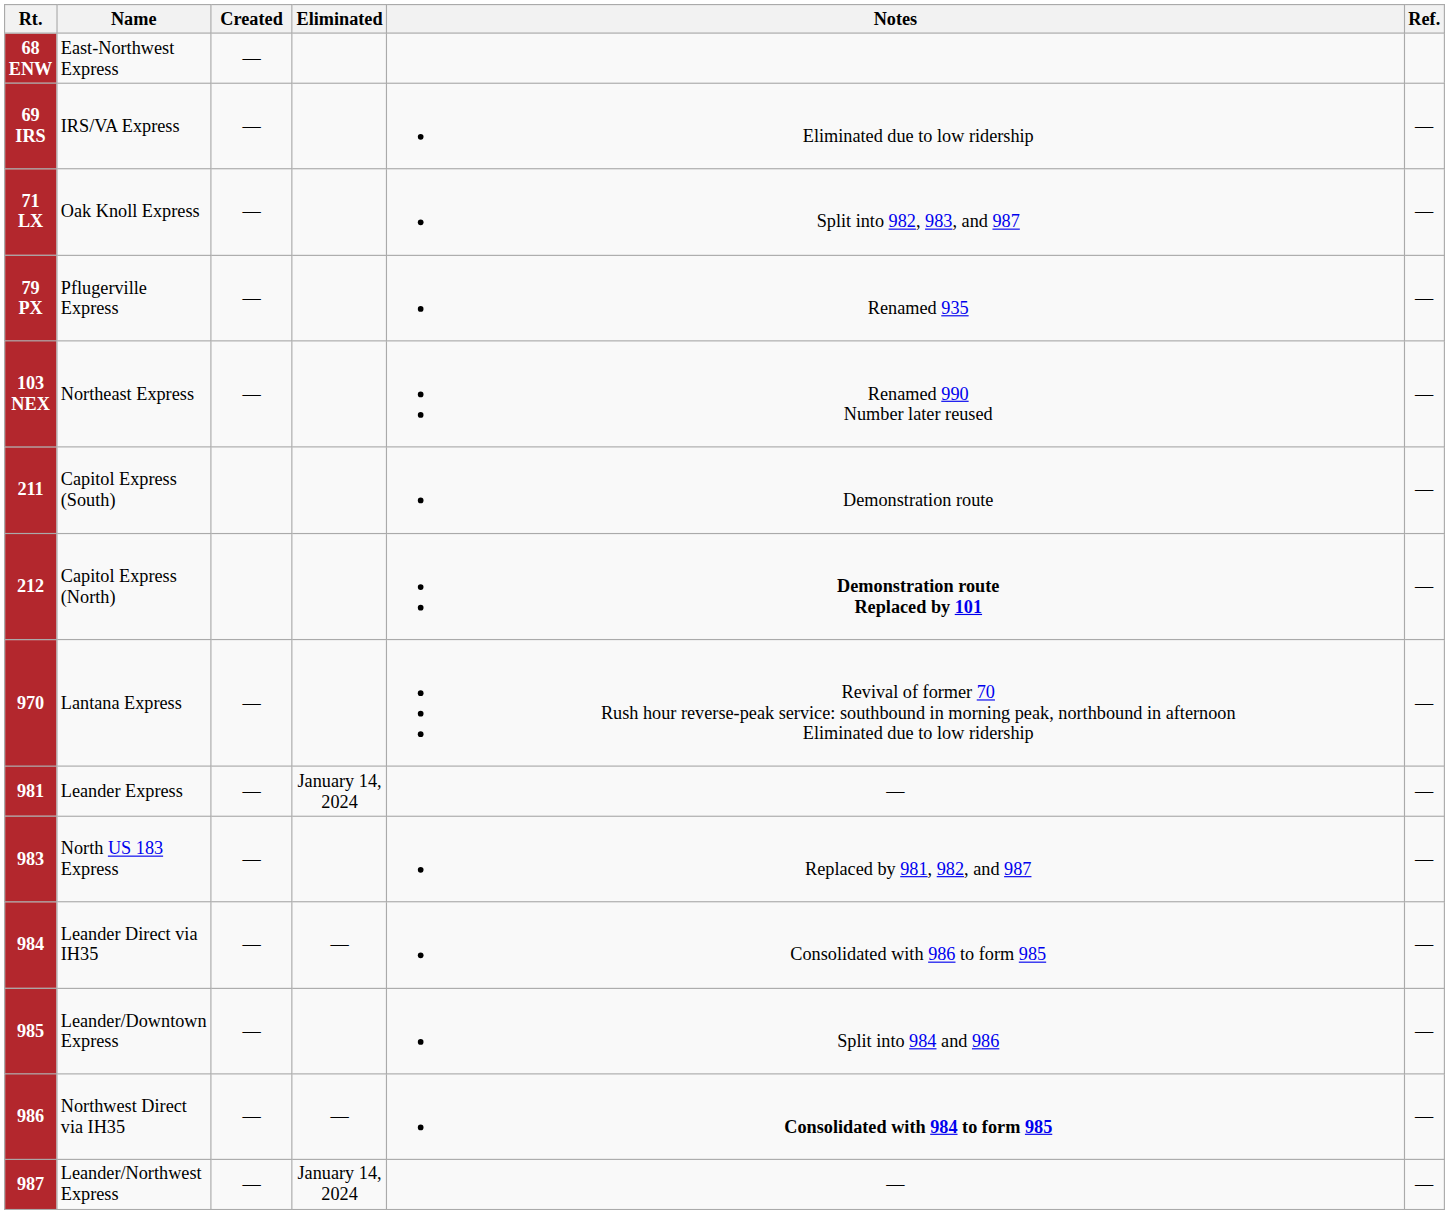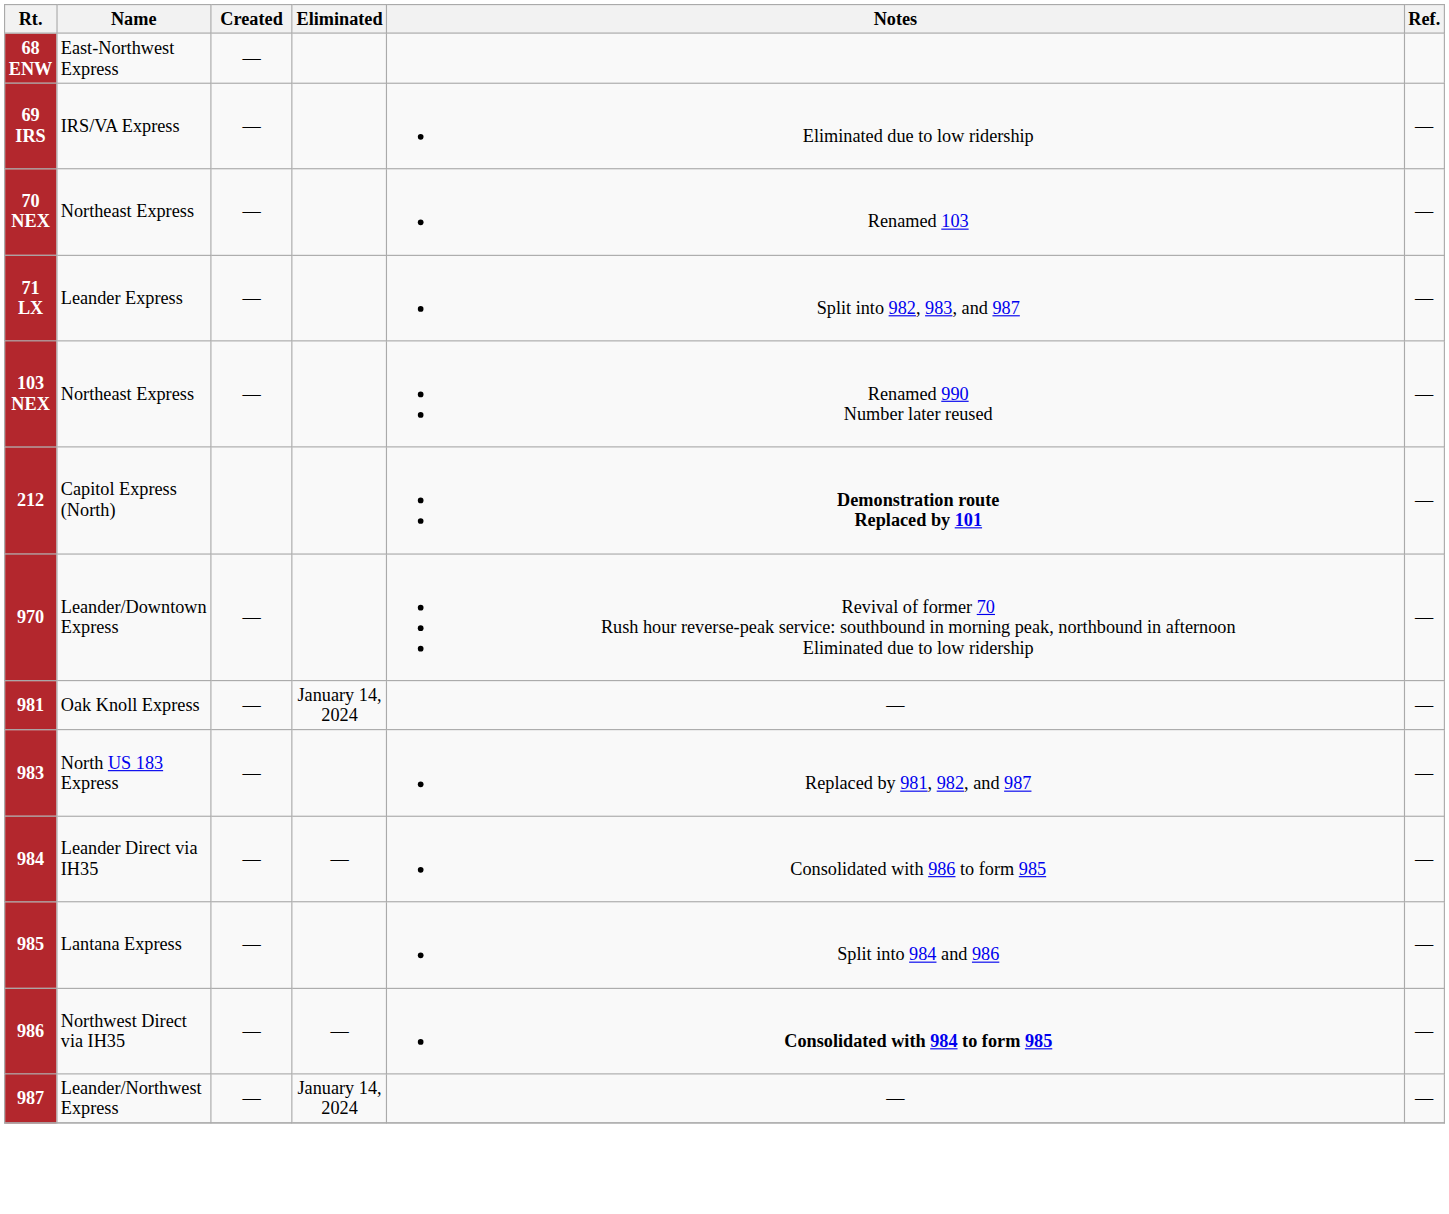+ row: 70 NEX | Northeast Express | — | Renamed 103 | —
71 LX | Name: Oak Knoll Express -> Leander Express
- row: 79 PX | Pflugerville Express | — | Renamed 935 | —
- row: 211 | Capitol Express (South) | Demonstration route | —
970 | Name: Lantana Express -> Leander/Downtown Express
981 | Name: Leander Express -> Oak Knoll Express
985 | Name: Leander/Downtown Express -> Lantana Express
